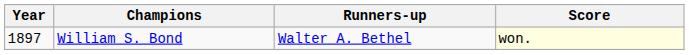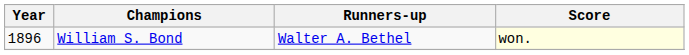William S. Bond | Year: 1897 -> 1896
